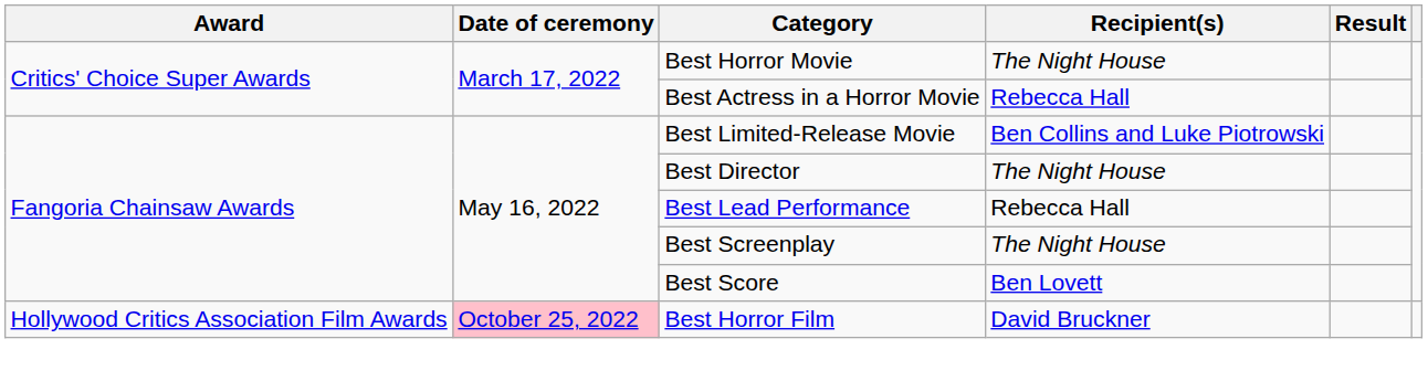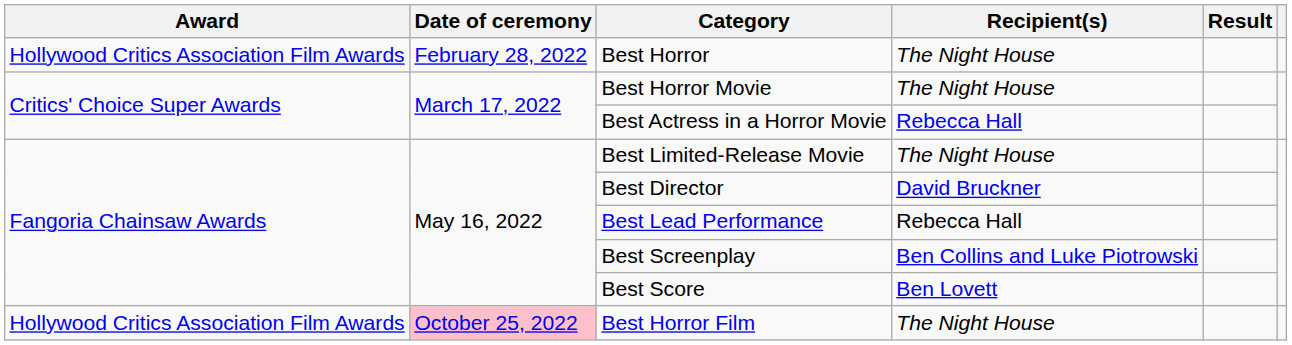+ row: Hollywood Critics Association Film Awards | February 28, 2022 | Best Horror | The Night House
Best Limited-Release Movie | Recipient(s): Ben Collins and Luke Piotrowski -> The Night House
Best Director | Recipient(s): The Night House -> David Bruckner
Best Screenplay | Recipient(s): The Night House -> Ben Collins and Luke Piotrowski
Best Horror Film | Recipient(s): David Bruckner -> The Night House
